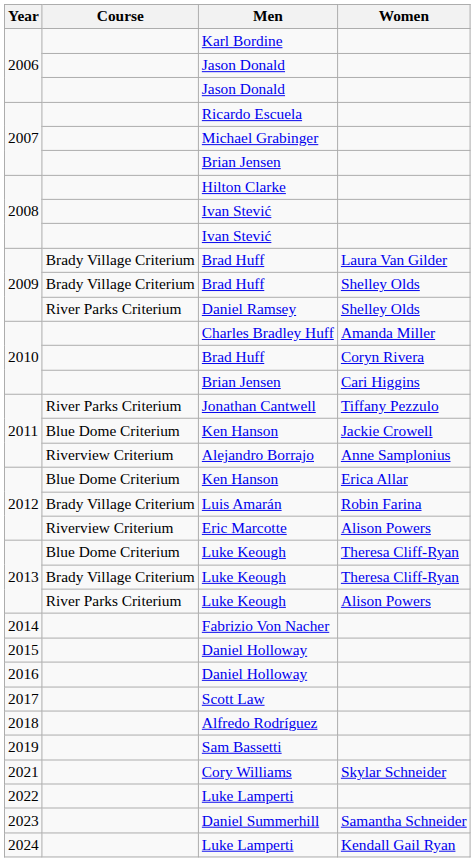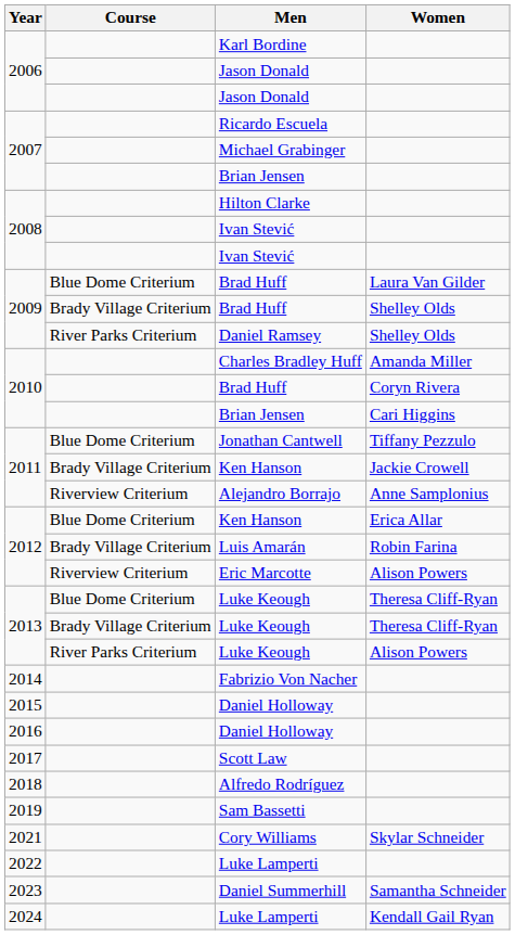Brad Huff / Laura Van Gilder | Course: Brady Village Criterium -> Blue Dome Criterium
Jonathan Cantwell | Course: River Parks Criterium -> Blue Dome Criterium
Ken Hanson / Jackie Crowell | Course: Blue Dome Criterium -> Brady Village Criterium
